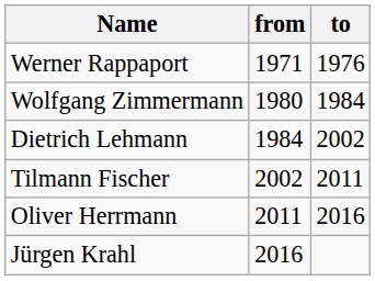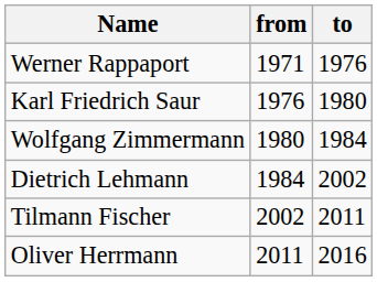+ row: Karl Friedrich Saur | 1976 | 1980
- row: Jürgen Krahl | 2016
